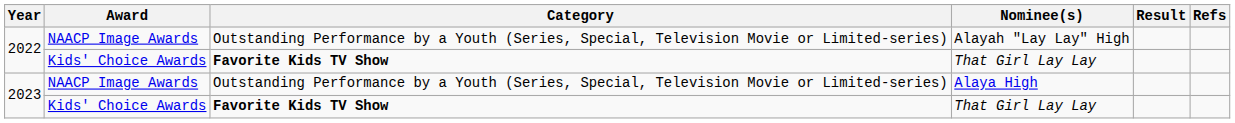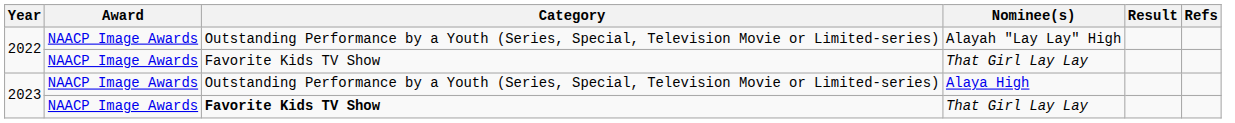2022 / That Girl Lay Lay | Award: Kids' Choice Awards -> NAACP Image Awards
2022 / That Girl Lay Lay | Category: bold -> normal
2023 / That Girl Lay Lay | Award: Kids' Choice Awards -> NAACP Image Awards
